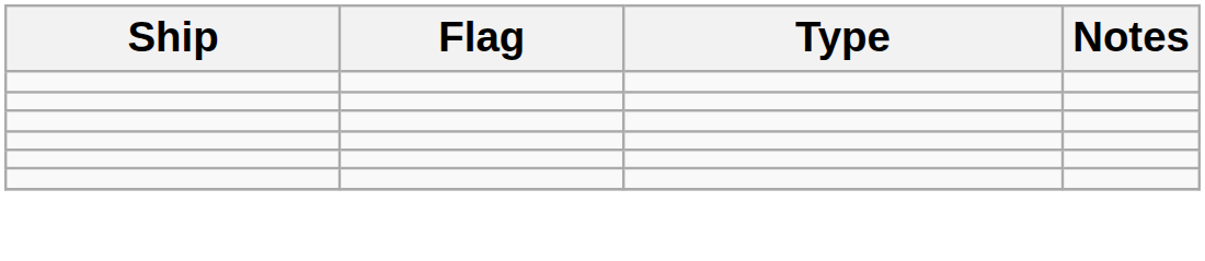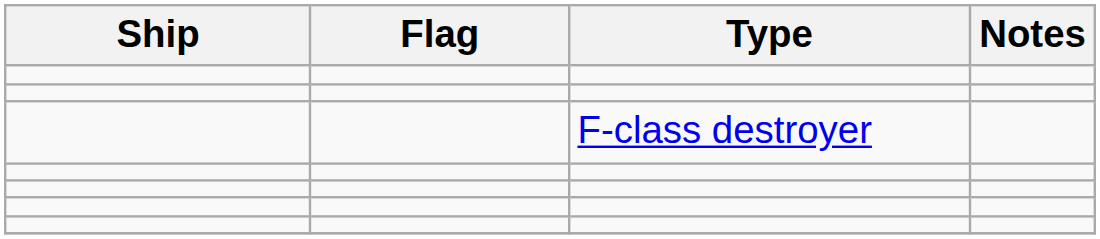+ row: F-class destroyer
